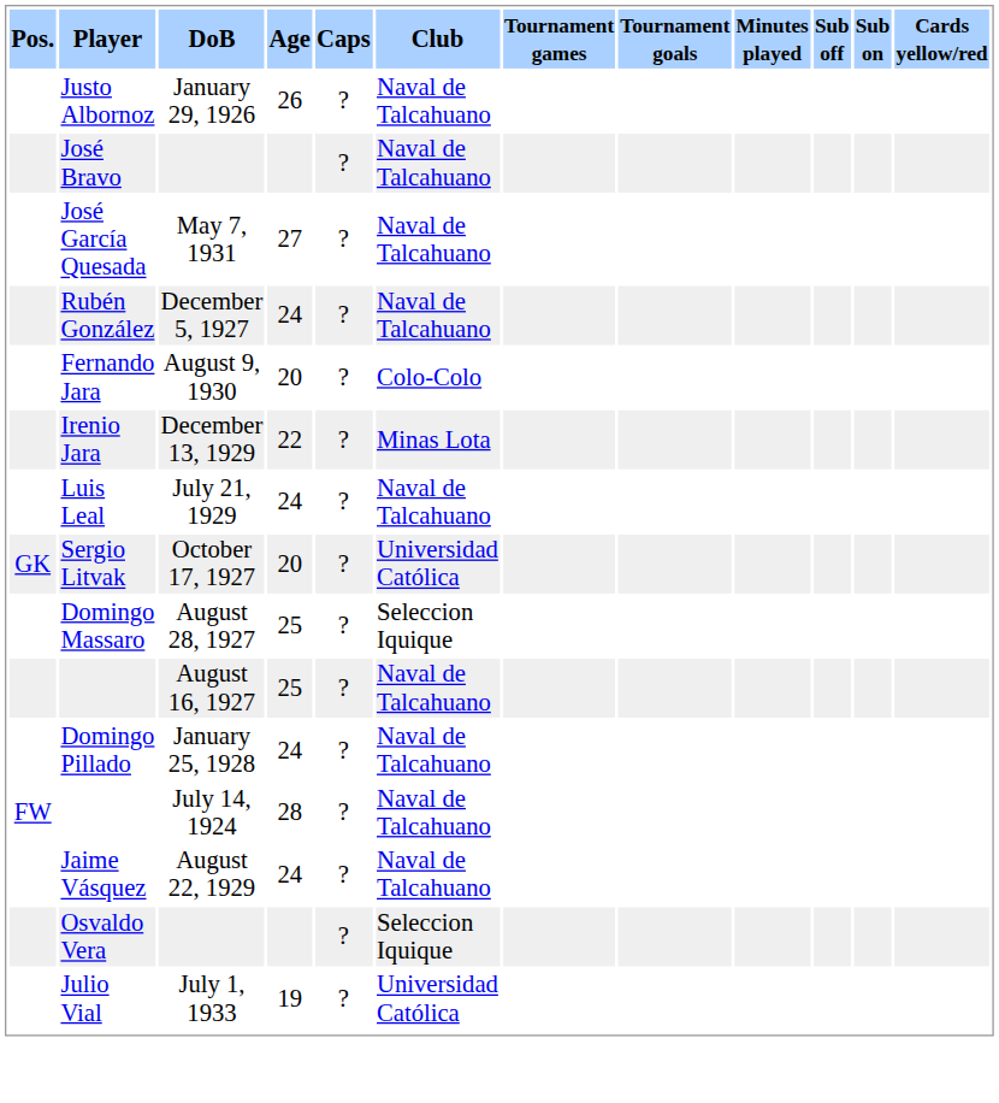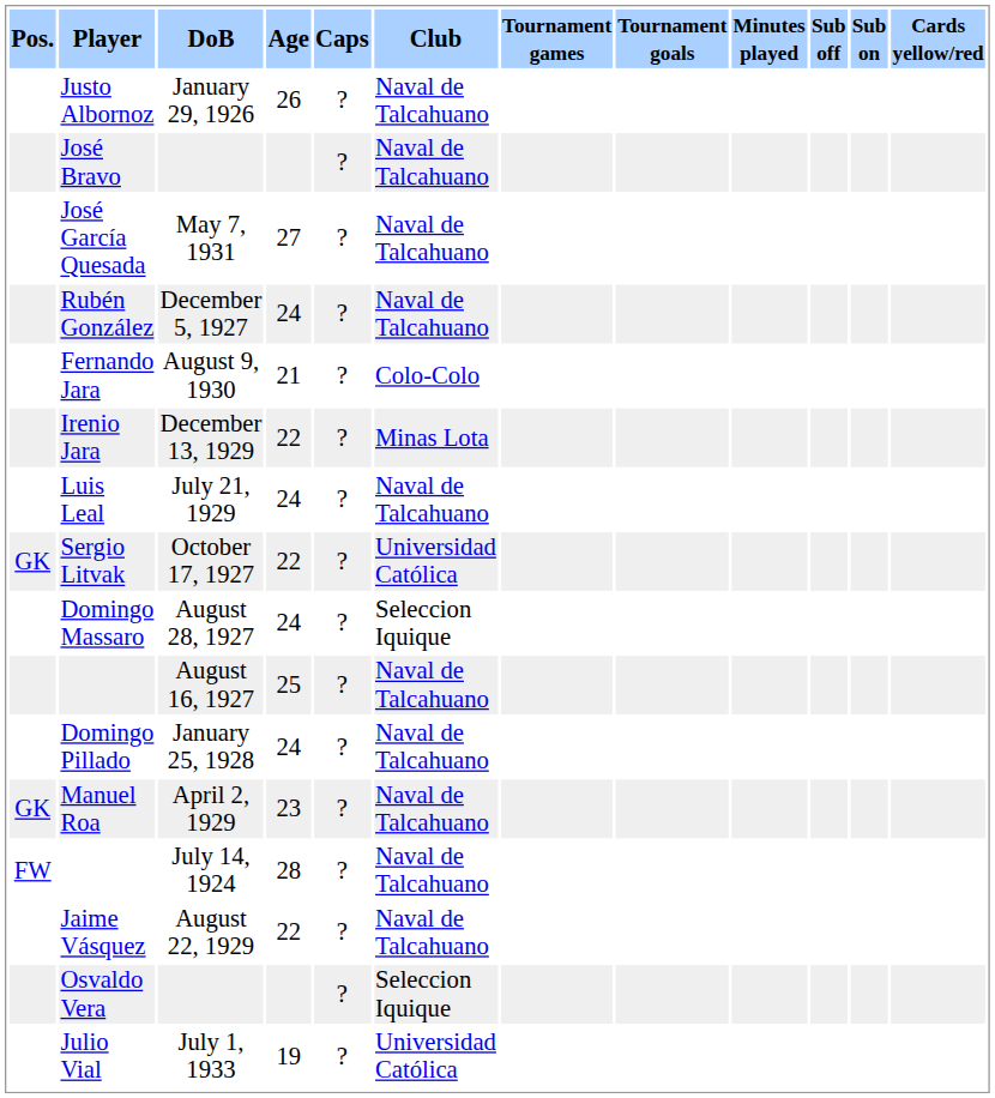Fernando Jara | Age: 20 -> 21
Sergio Litvak | Age: 20 -> 22
Domingo Massaro | Age: 25 -> 24
+ row: GK | Manuel Roa | April 2, 1929 | 23 | ? | Naval de Talcahuano
Jaime Vásquez | Age: 24 -> 22
